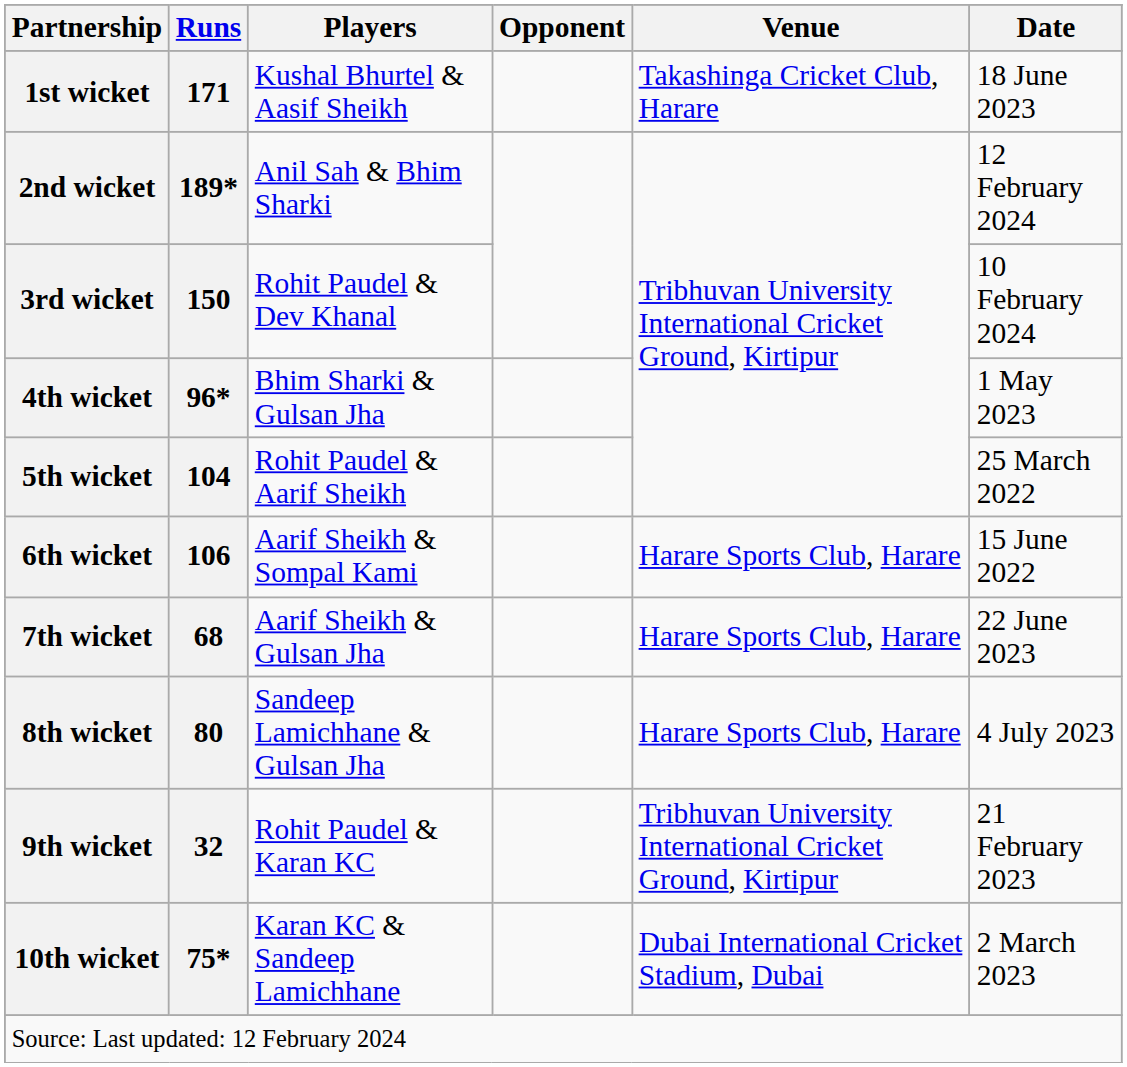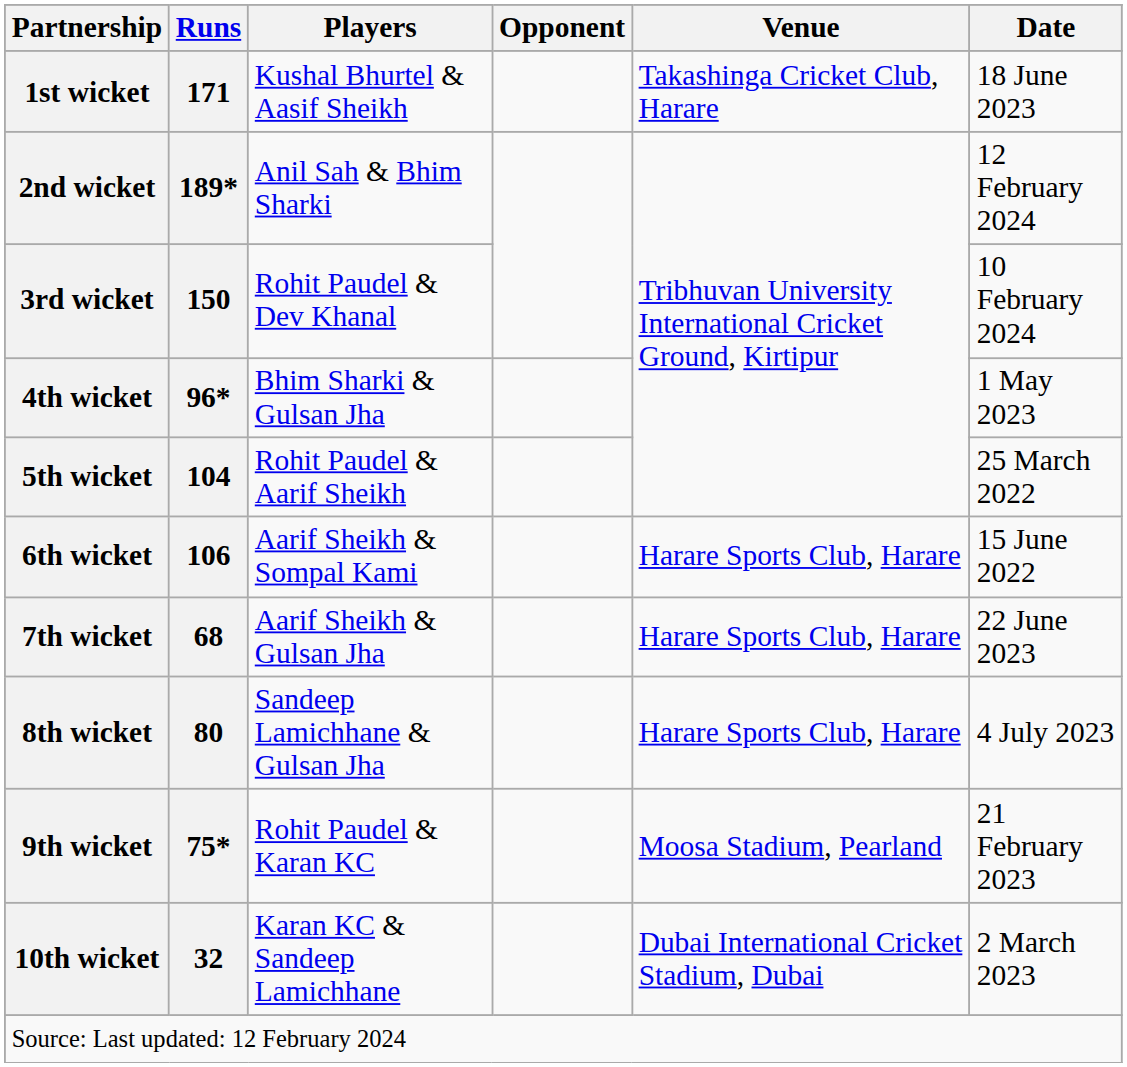9th wicket | Runs: 32 -> 75*
9th wicket | Venue: Tribhuvan University International Cricket Ground, Kirtipur -> Moosa Stadium, Pearland
10th wicket | Runs: 75* -> 32
